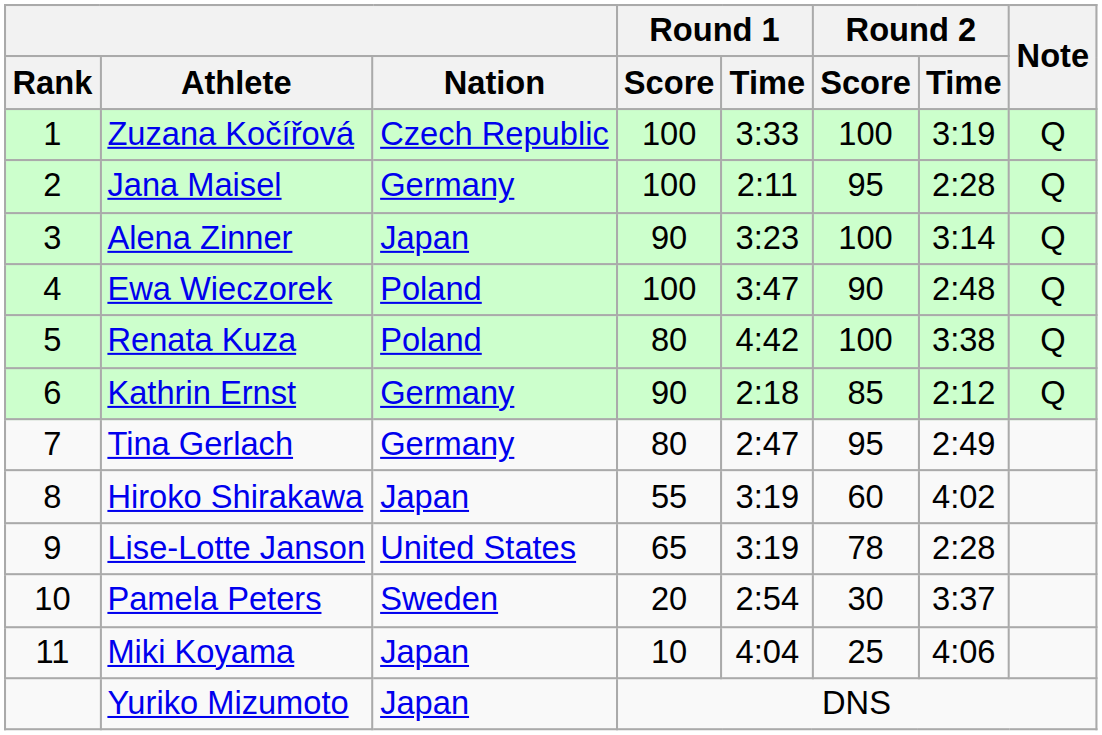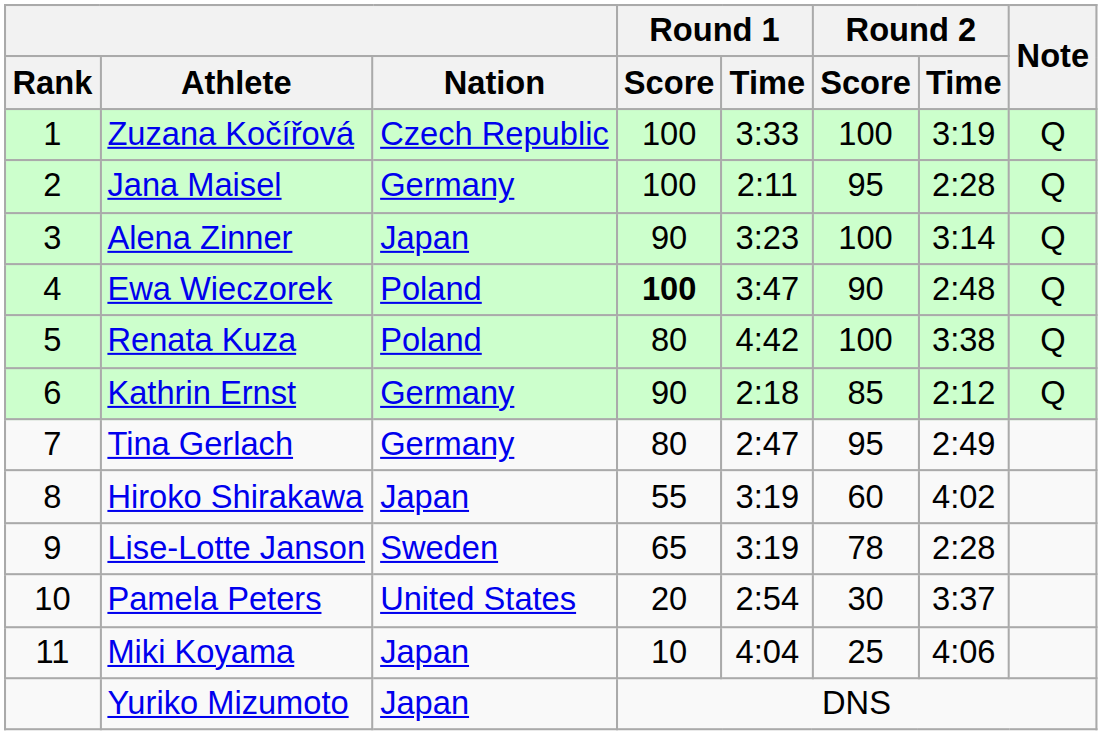Ewa Wieczorek | Round 1 / Score: normal -> bold
Lise-Lotte Janson | Nation: United States -> Sweden
Pamela Peters | Nation: Sweden -> United States
